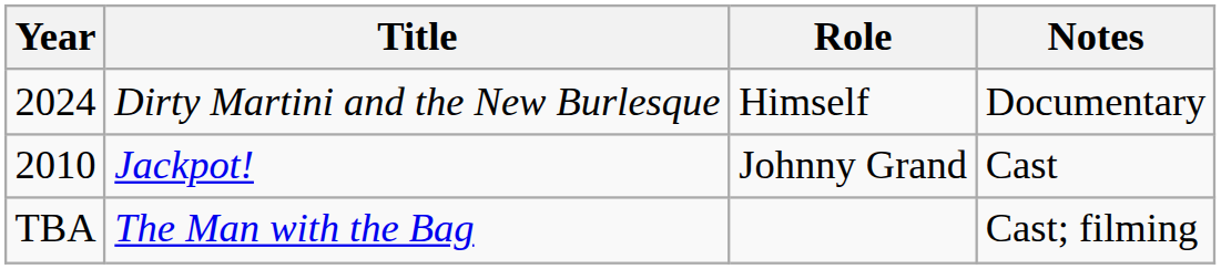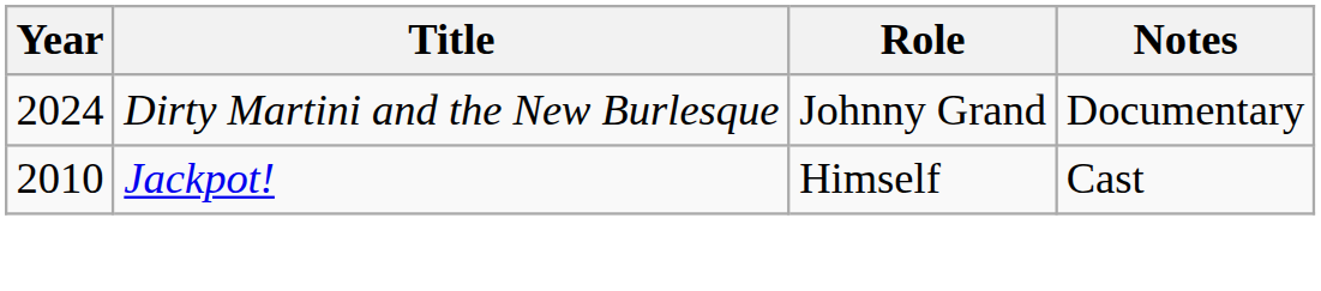Dirty Martini and the New Burlesque | Role: Himself -> Johnny Grand
Jackpot! | Role: Johnny Grand -> Himself
- row: TBA | The Man with the Bag | Cast; filming
